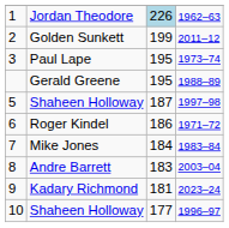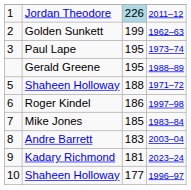Jordan Theodore | column 4: 1962–63 -> 2011–12
Golden Sunkett | column 4: 2011–12 -> 1962–63
5 / Shaheen Holloway | column 3: 187 -> 188
5 / Shaheen Holloway | column 4: 1997–98 -> 1971–72
Roger Kindel | column 4: 1971–72 -> 1997–98
Mike Jones | column 3: 184 -> 185
